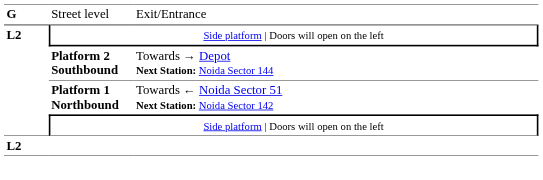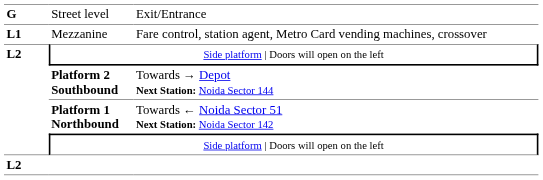+ row: L1 | Mezzanine | Fare control, station agent, Metro Card vending machines, crossover
